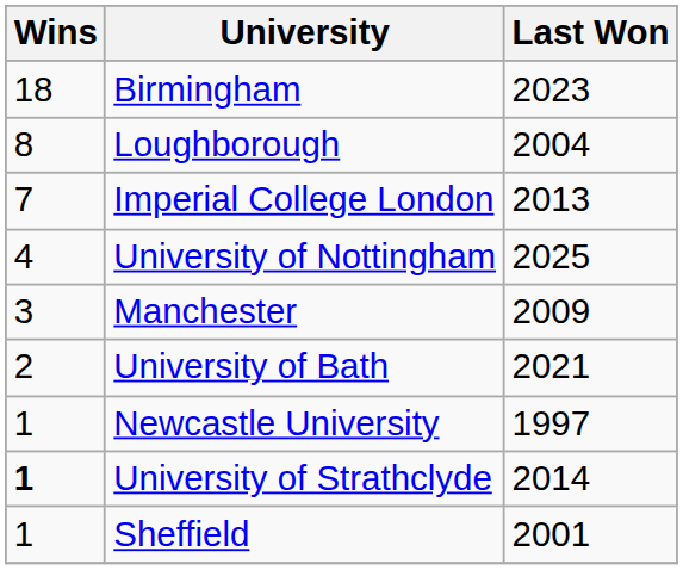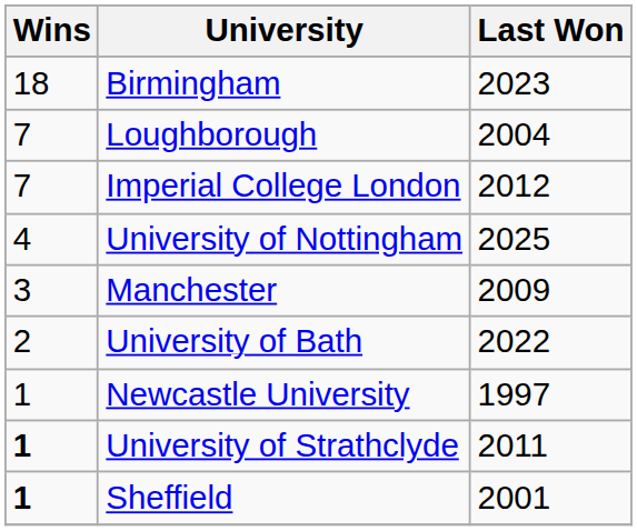Loughborough | Wins: 8 -> 7
Imperial College London | Last Won: 2013 -> 2012
University of Bath | Last Won: 2021 -> 2022
University of Strathclyde | Last Won: 2014 -> 2011
Sheffield | Wins: normal -> bold
